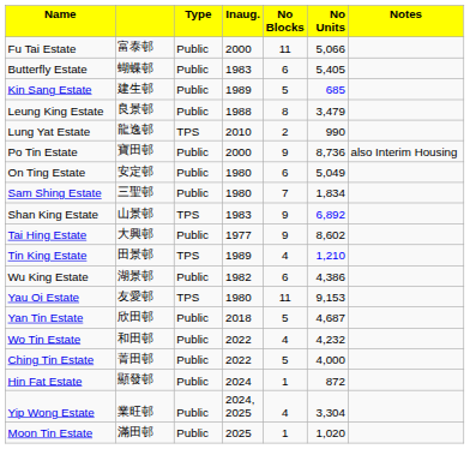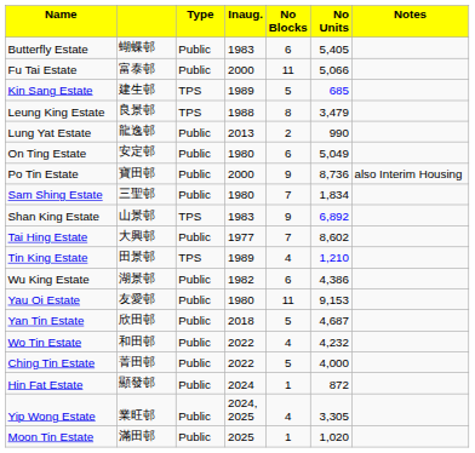rows swapped: Butterfly Estate <-> Fu Tai Estate
Kin Sang Estate | column 3: Public -> TPS
Leung King Estate | column 3: Public -> TPS
Lung Yat Estate | column 3: TPS -> Public
Lung Yat Estate | column 4: 2010 -> 2013
rows swapped: On Ting Estate <-> Po Tin Estate
Tai Hing Estate | column 5: 9 -> 7
Yau Oi Estate | column 3: TPS -> Public
Yip Wong Estate | column 6: 3,304 -> 3,305
